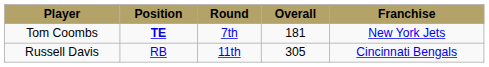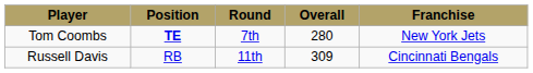Tom Coombs | Overall: 181 -> 280
Russell Davis | Overall: 305 -> 309
